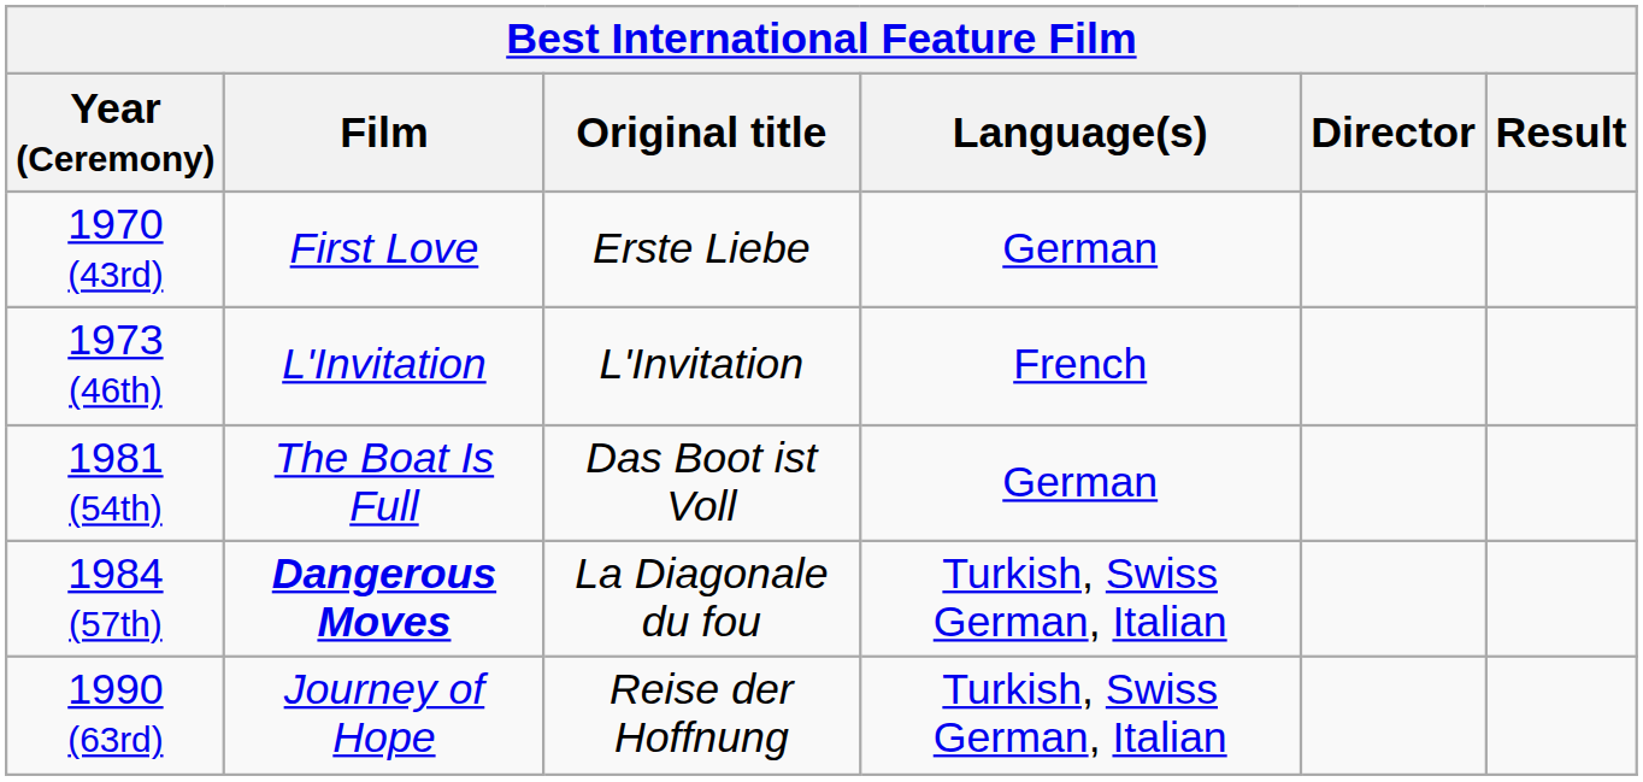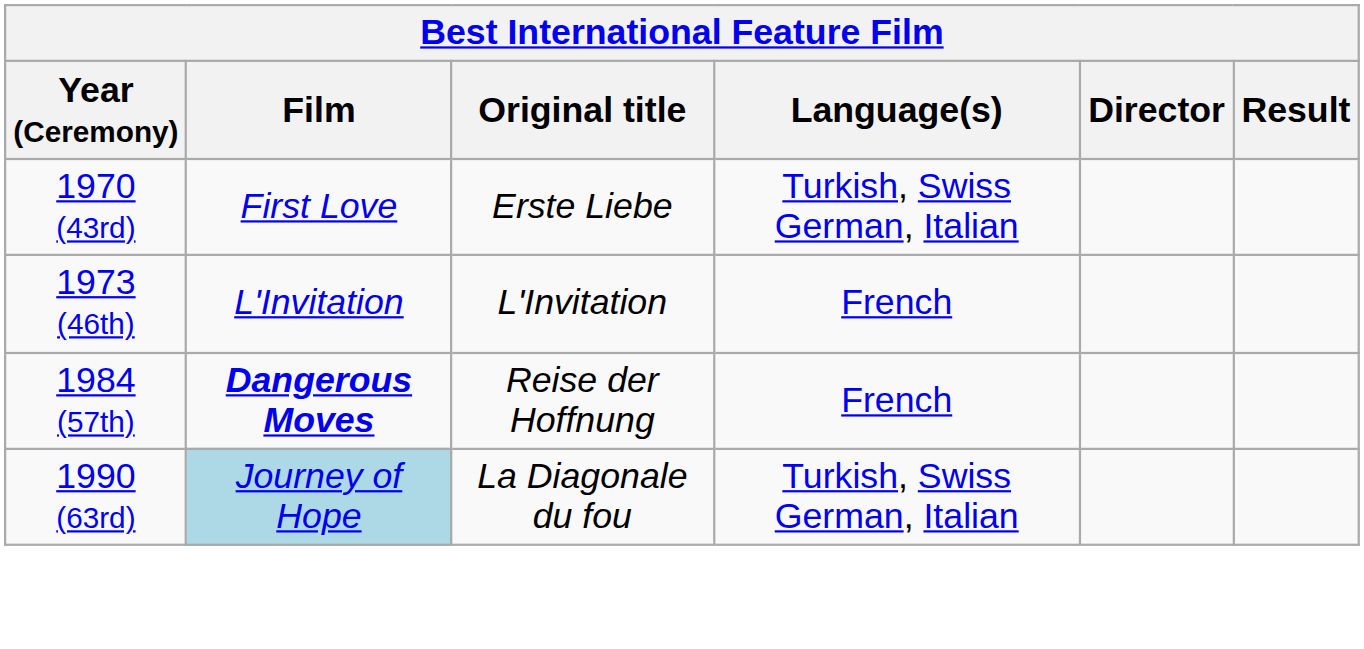1970 (43rd) | Language(s): German -> Turkish, Swiss German, Italian
- row: 1981 (54th) | The Boat Is Full | Das Boot ist Voll | German
1984 (57th) | Original title: La Diagonale du fou -> Reise der Hoffnung
1984 (57th) | Language(s): Turkish, Swiss German, Italian -> French
1990 (63rd) | Film: no background -> lightblue background
1990 (63rd) | Original title: Reise der Hoffnung -> La Diagonale du fou
